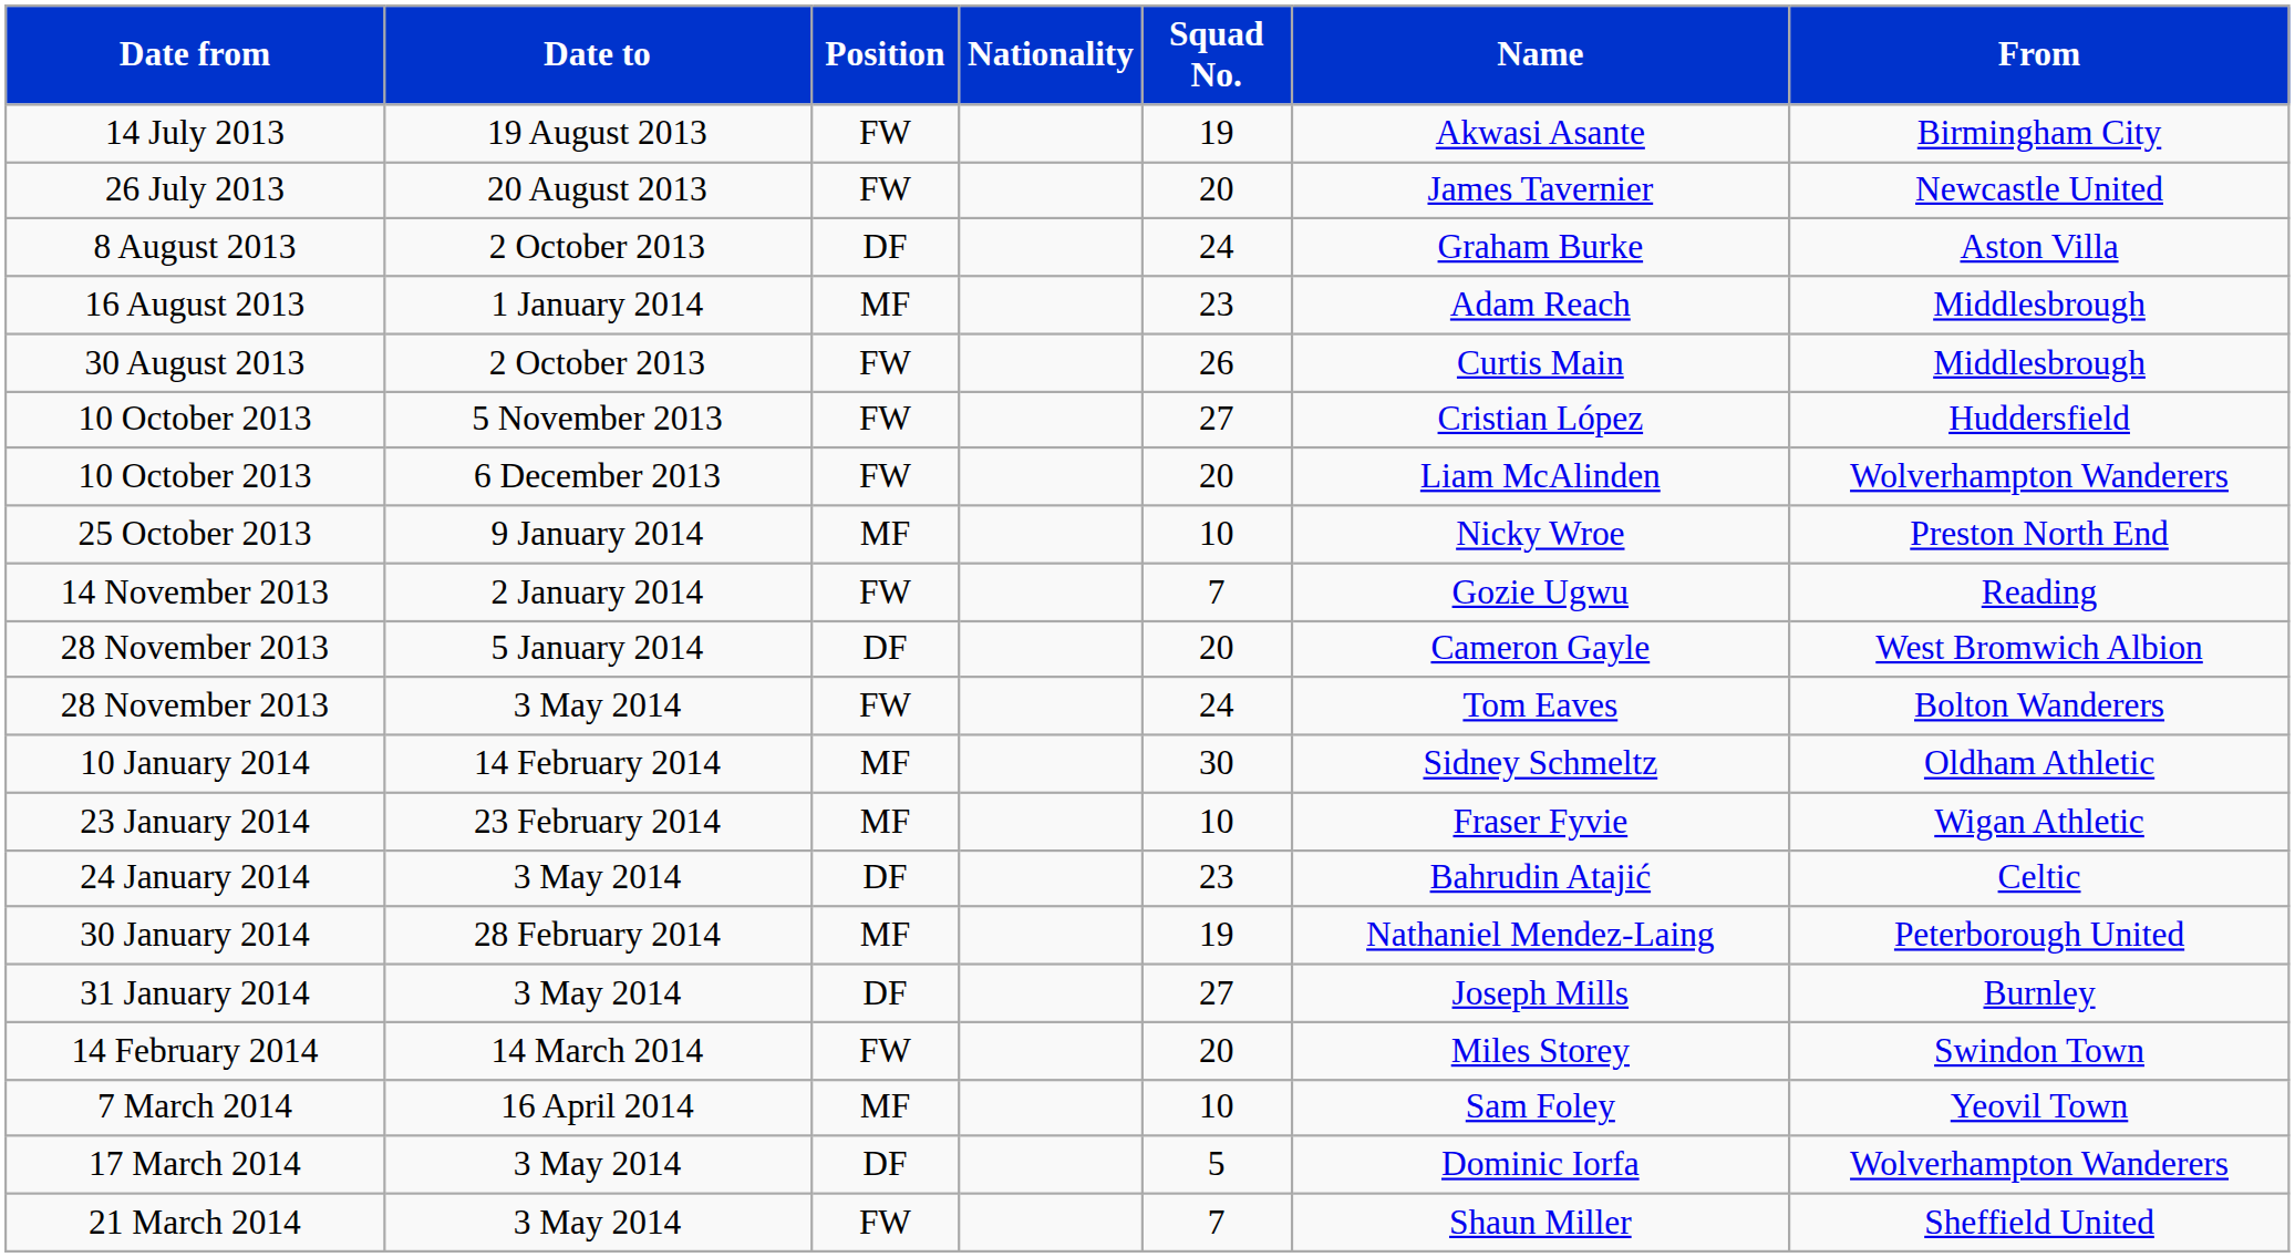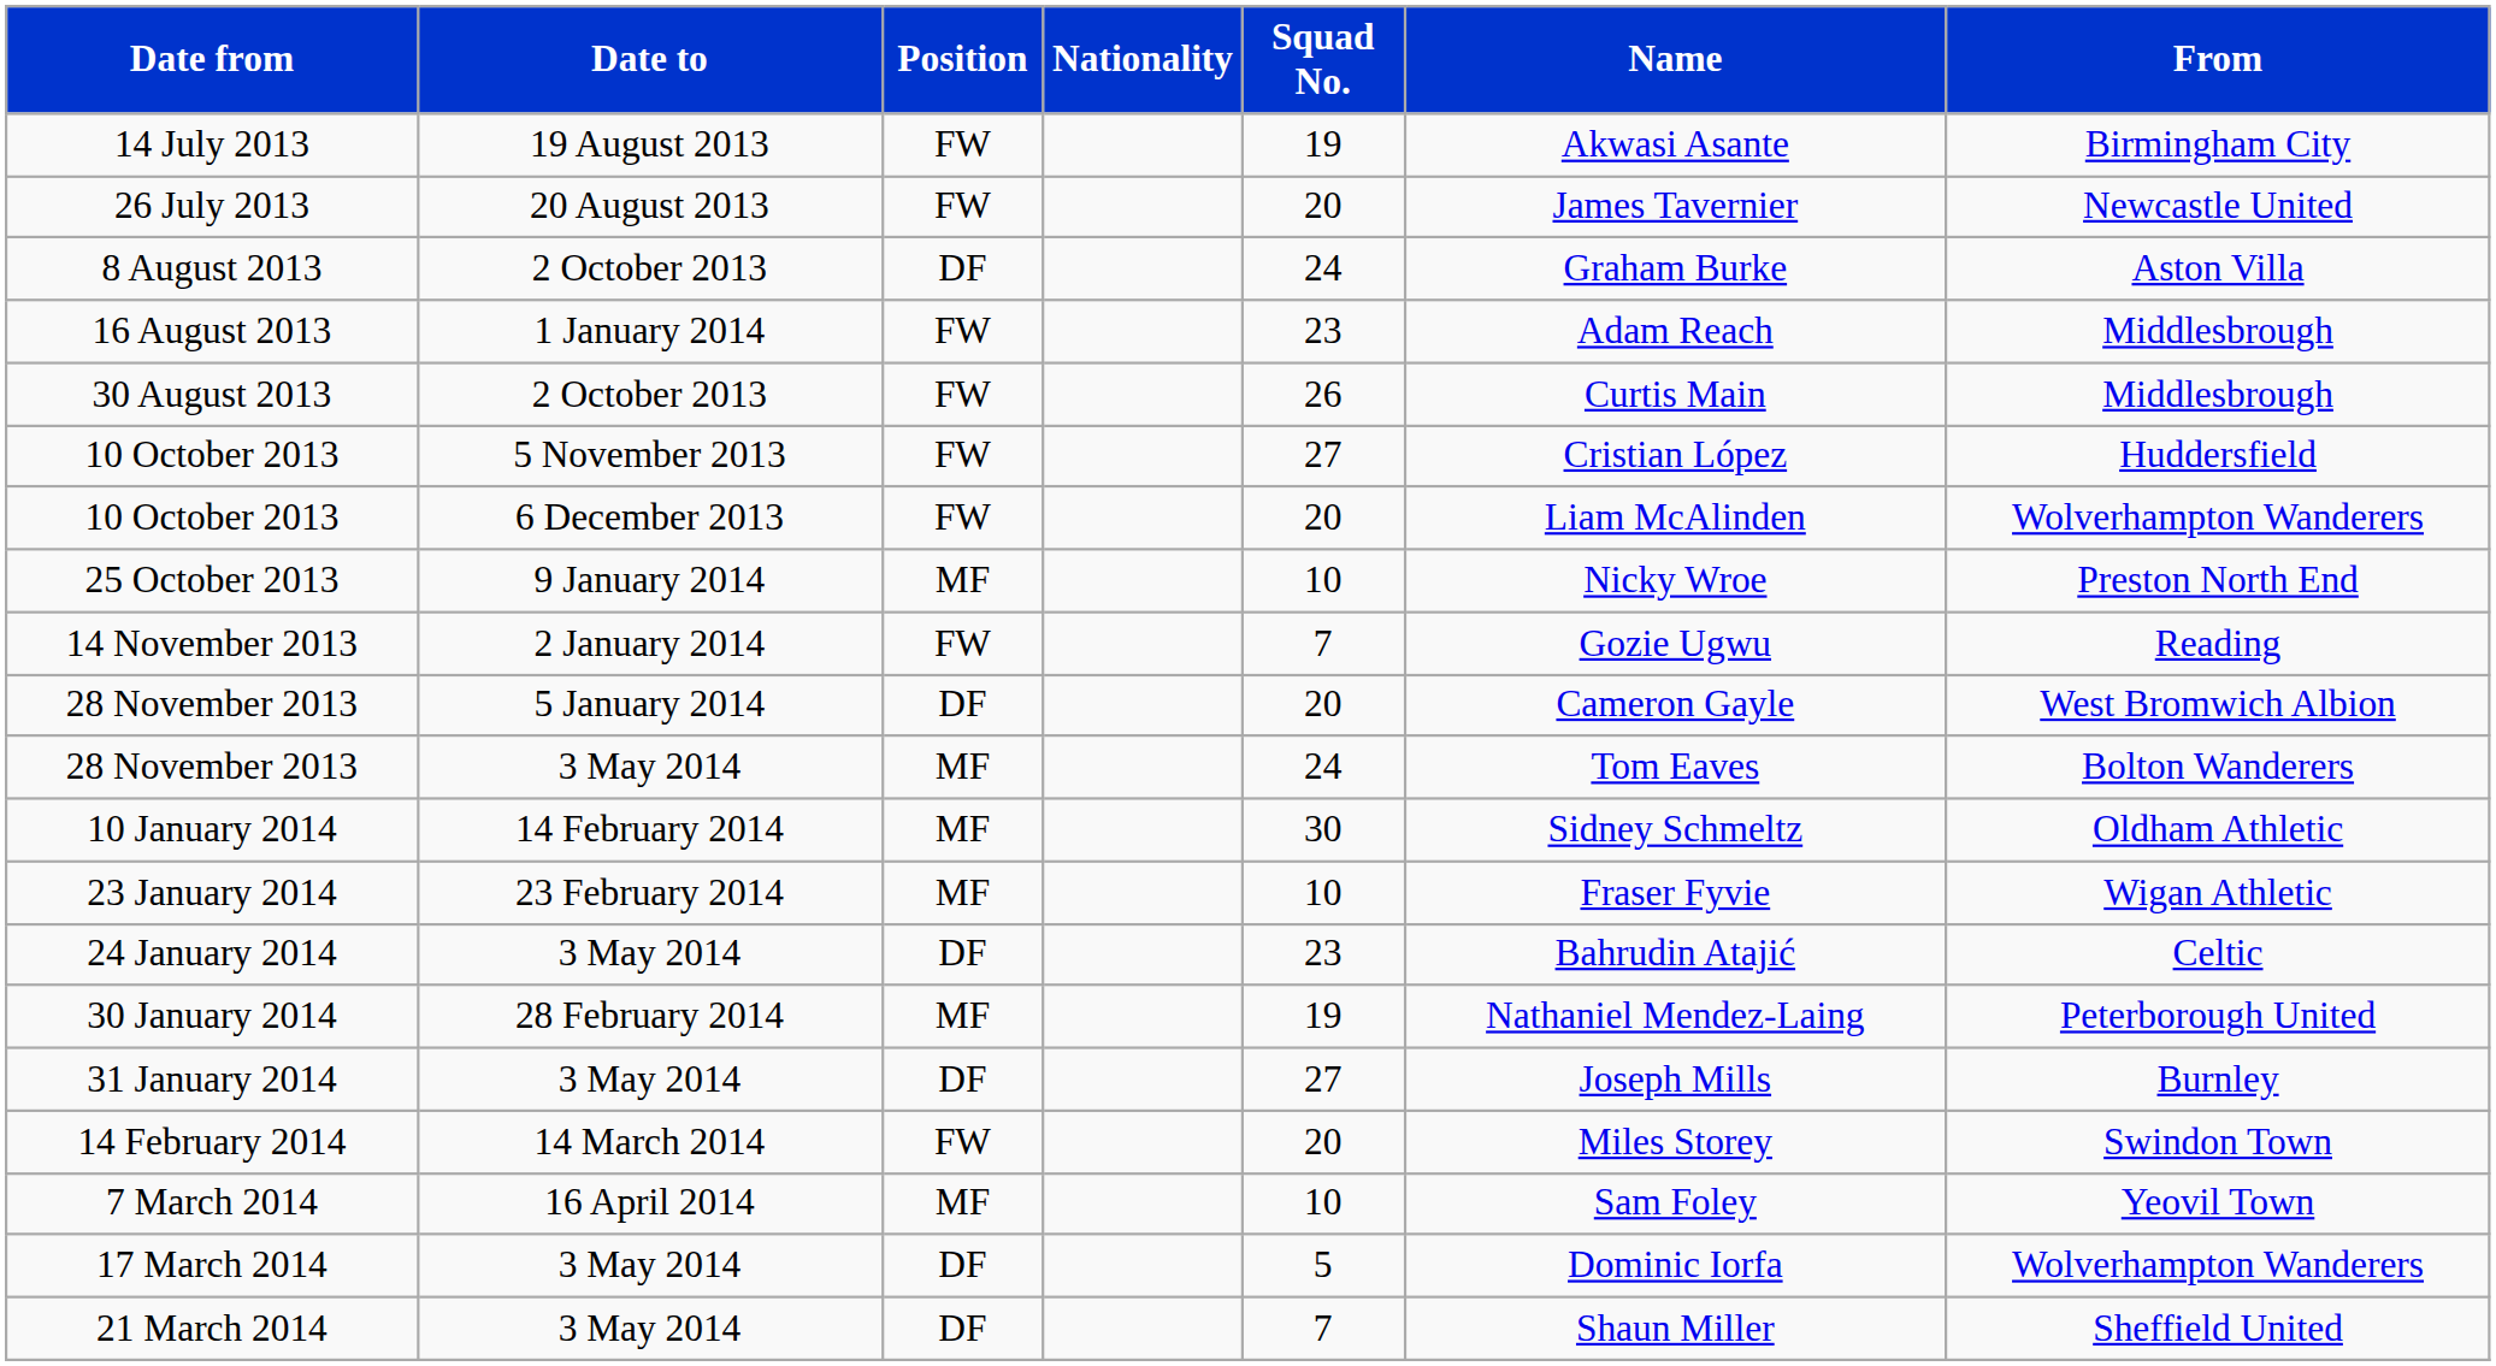16 August 2013 | Position: MF -> FW
28 November 2013 / 3 May 2014 | Position: FW -> MF
21 March 2014 | Position: FW -> DF
